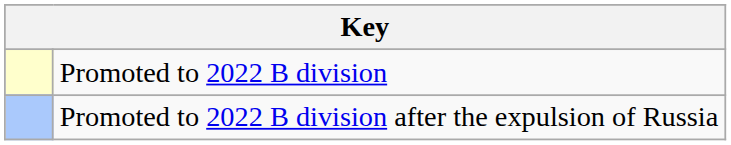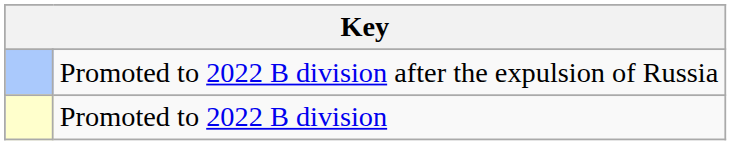rows swapped: Promoted to 2022 B division <-> Promoted to 2022 B division after the expulsion of Russia
